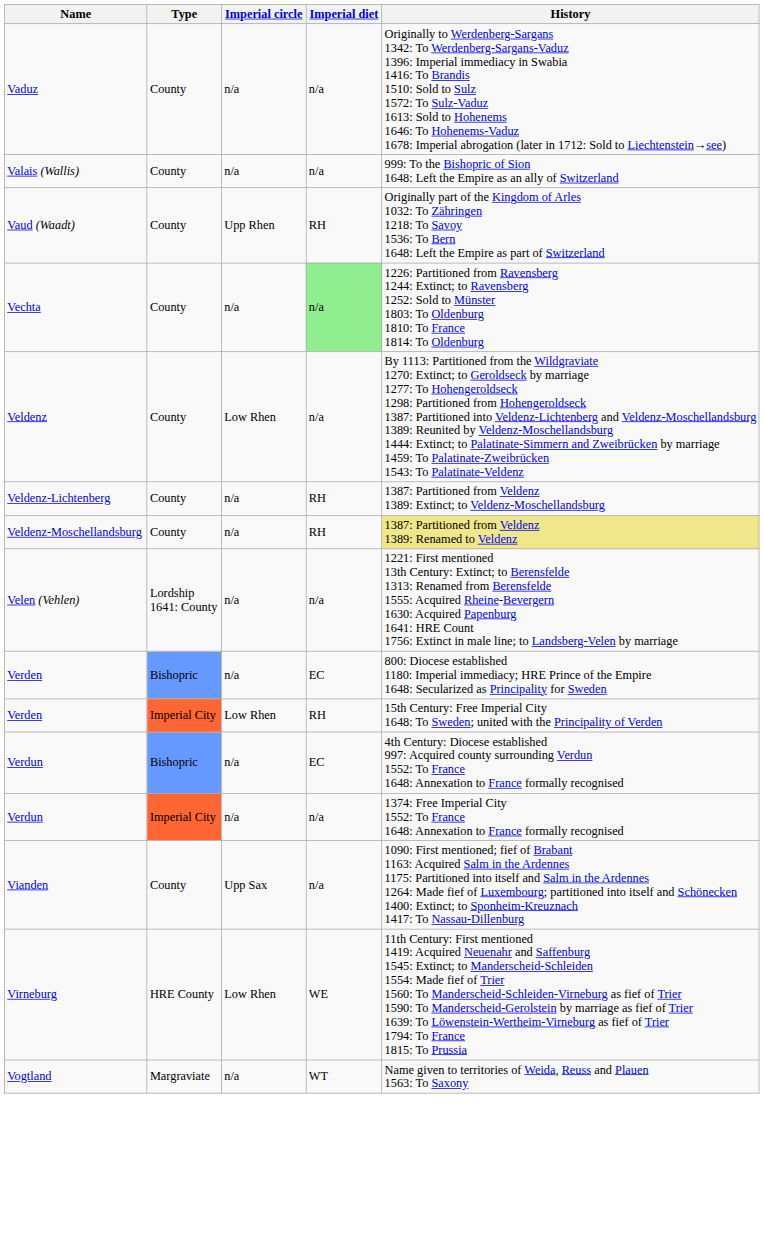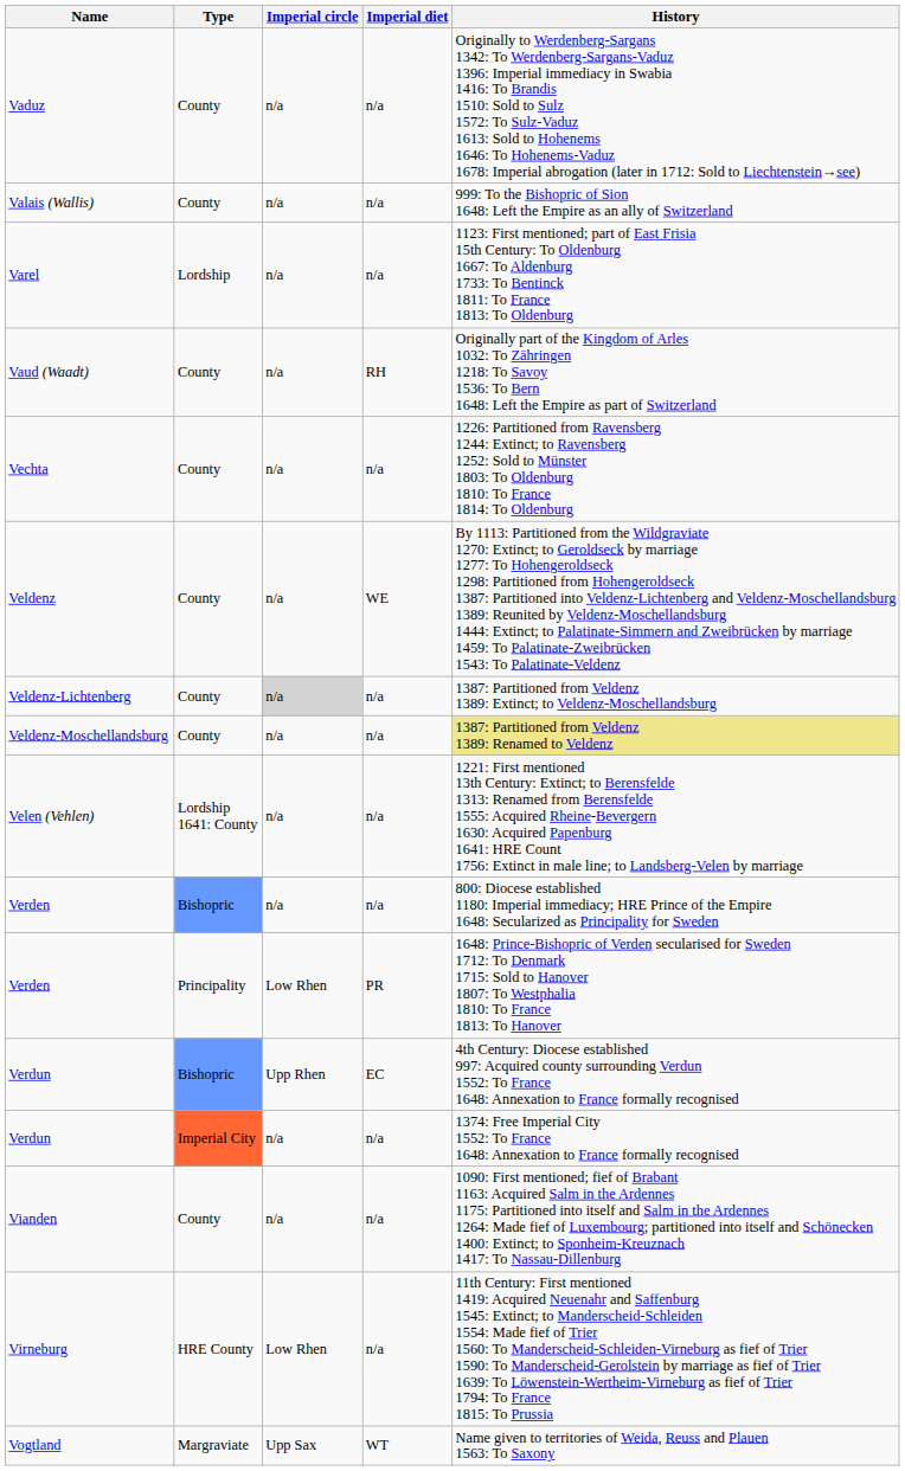+ row: Varel | Lordship | n/a | n/a | 1123: First mentioned; part of East Frisia 15th Century: To Oldenburg 1667: To Aldenburg 1733: To Bentinck 1811: To France 1813: To Oldenburg
Vaud (Waadt) | Imperial circle: Upp Rhen -> n/a
Vechta | Imperial diet: lightgreen background -> no background
Veldenz | Imperial circle: Low Rhen -> n/a
Veldenz | Imperial diet: n/a -> WE
Veldenz-Lichtenberg | Imperial circle: no background -> lightgrey background
Veldenz-Lichtenberg | Imperial diet: RH -> n/a
Veldenz-Moschellandsburg | Imperial diet: RH -> n/a
Verden / Bishopric | Imperial diet: EC -> n/a
+ row: Verden | Principality | Low Rhen | PR | 1648: Prince-Bishopric of Verden secularised for Sweden 1712: To Denmark 1715: Sold to Hanover 1807: To Westphalia 1810: To France 1813: To Hanover
- row: Verden | Imperial City | Low Rhen | RH | 15th Century: Free Imperial City 1648: To Sweden; united with the Principality of Verden
Verdun / Bishopric | Imperial circle: n/a -> Upp Rhen
Vianden | Imperial circle: Upp Sax -> n/a
Virneburg | Imperial diet: WE -> n/a
Vogtland | Imperial circle: n/a -> Upp Sax
